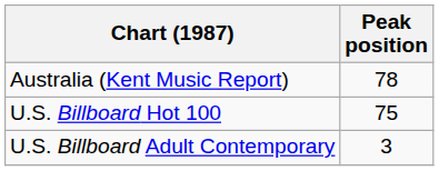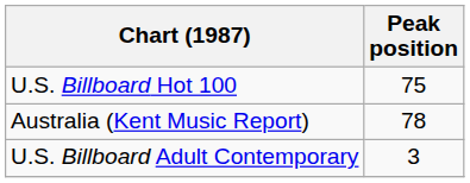rows swapped: Australia (Kent Music Report) <-> U.S. Billboard Hot 100
